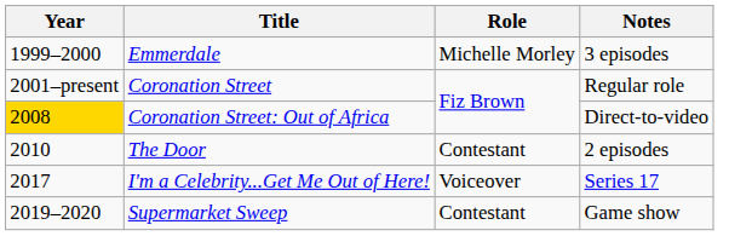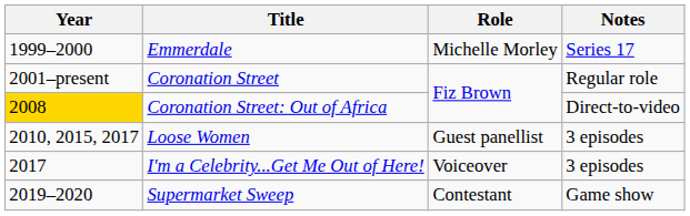Emmerdale | Notes: 3 episodes -> Series 17
- row: 2010 | The Door | Contestant | 2 episodes
+ row: 2010, 2015, 2017 | Loose Women | Guest panellist | 3 episodes
I'm a Celebrity...Get Me Out of Here! | Notes: Series 17 -> 3 episodes
